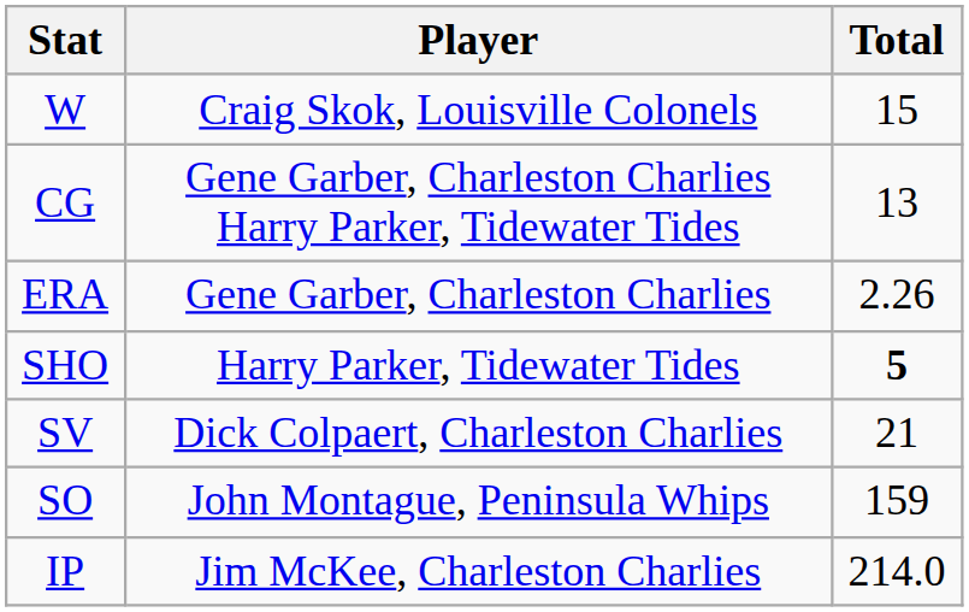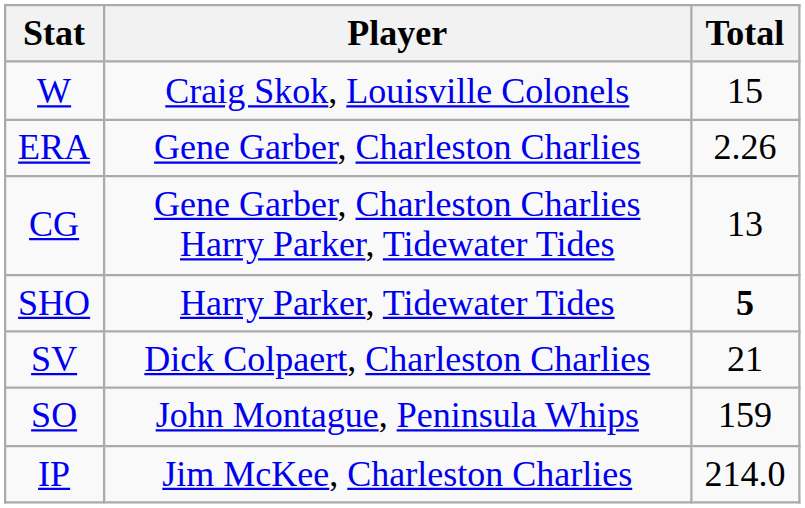rows swapped: ERA <-> CG
